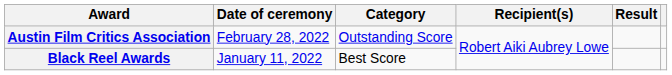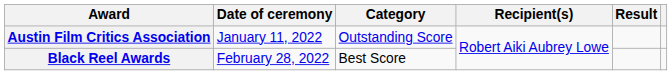Austin Film Critics Association | Date of ceremony: February 28, 2022 -> January 11, 2022
Black Reel Awards | Date of ceremony: January 11, 2022 -> February 28, 2022
